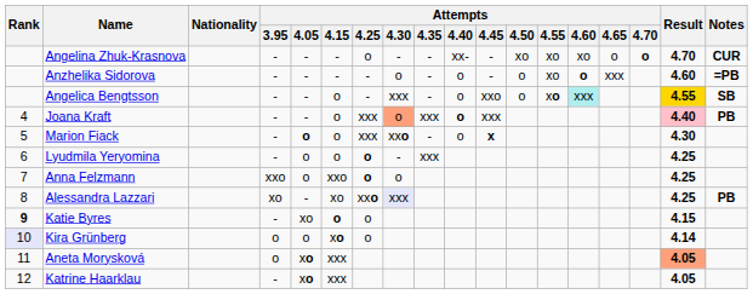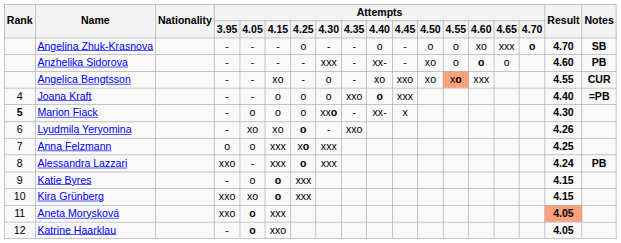Angelina Zhuk-Krasnova | Attempts / 4.40: xx- -> o
Angelina Zhuk-Krasnova | Attempts / 4.50: xo -> o
Angelina Zhuk-Krasnova | Attempts / 4.55: xo -> o
Angelina Zhuk-Krasnova | Attempts / 4.65: o -> xxx
Angelina Zhuk-Krasnova | Notes: CUR -> SB
Anzhelika Sidorova | Attempts / 4.30: o -> xxx
Anzhelika Sidorova | Attempts / 4.40: o -> xx-
Anzhelika Sidorova | Attempts / 4.50: o -> xo
Anzhelika Sidorova | Attempts / 4.55: xo -> o
Anzhelika Sidorova | Attempts / 4.65: xxx -> o
Anzhelika Sidorova | Notes: =PB -> PB
Angelica Bengtsson | Attempts / 4.15: o -> xo
Angelica Bengtsson | Attempts / 4.30: xxx -> o
Angelica Bengtsson | Attempts / 4.40: o -> xo
Angelica Bengtsson | Attempts / 4.50: o -> xo
Angelica Bengtsson | Attempts / 4.55: no background -> lightsalmon background
Angelica Bengtsson | Attempts / 4.60: paleturquoise background -> no background
Angelica Bengtsson | Result: gold background -> no background
Angelica Bengtsson | Notes: SB -> CUR
Joana Kraft | Attempts / 4.25: xxx -> o
Joana Kraft | Attempts / 4.30: lightsalmon background -> no background
Joana Kraft | Attempts / 4.35: xxx -> xxo
Joana Kraft | Result: pink background -> no background
Joana Kraft | Notes: PB -> =PB
Marion Fiack | Rank: normal -> bold
Marion Fiack | Attempts / 4.05: bold -> normal
Marion Fiack | Attempts / 4.25: xxx -> o
Marion Fiack | Attempts / 4.40: o -> xx-
Marion Fiack | Attempts / 4.45: bold -> normal
Lyudmila Yeryomina | Attempts / 4.05: o -> xo
Lyudmila Yeryomina | Attempts / 4.15: o -> xo
Lyudmila Yeryomina | Attempts / 4.35: xxx -> xxo
Lyudmila Yeryomina | Result: 4.25 -> 4.26
Anna Felzmann | Attempts / 3.95: xxo -> o
Anna Felzmann | Attempts / 4.15: xxo -> xxx
Anna Felzmann | Attempts / 4.25: o -> xo
Anna Felzmann | Attempts / 4.30: o -> xxx
Alessandra Lazzari | Attempts / 3.95: xo -> xxo
Alessandra Lazzari | Attempts / 4.15: xo -> xxx
Alessandra Lazzari | Attempts / 4.25: xxo -> o
Alessandra Lazzari | Attempts / 4.30: lavender background -> no background
Alessandra Lazzari | Result: 4.25 -> 4.24
Katie Byres | Rank: bold -> normal
Katie Byres | Attempts / 4.05: xo -> o
Katie Byres | Attempts / 4.25: o -> xxx
Kira Grünberg | Rank: lavender background -> no background
Kira Grünberg | Attempts / 3.95: o -> xxo
Kira Grünberg | Attempts / 4.05: o -> xo
Kira Grünberg | Attempts / 4.15: xo -> o
Kira Grünberg | Attempts / 4.25: o -> xxx
Kira Grünberg | Result: 4.14 -> 4.15
Aneta Morysková | Attempts / 3.95: o -> xxo
Aneta Morysková | Attempts / 4.05: xo -> o
Katrine Haarklau | Attempts / 4.05: xo -> o
Katrine Haarklau | Attempts / 4.15: xxx -> xxo
